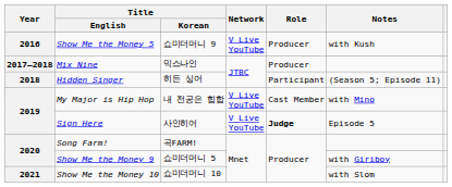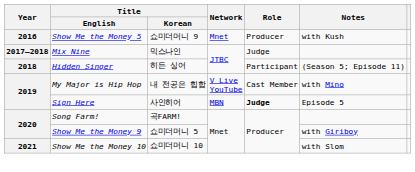Show Me the Money 5 | Network: V Live YouTube -> Mnet
Mix Nine | Role: Producer -> Judge
Sign Here | Network: V Live YouTube -> MBN
